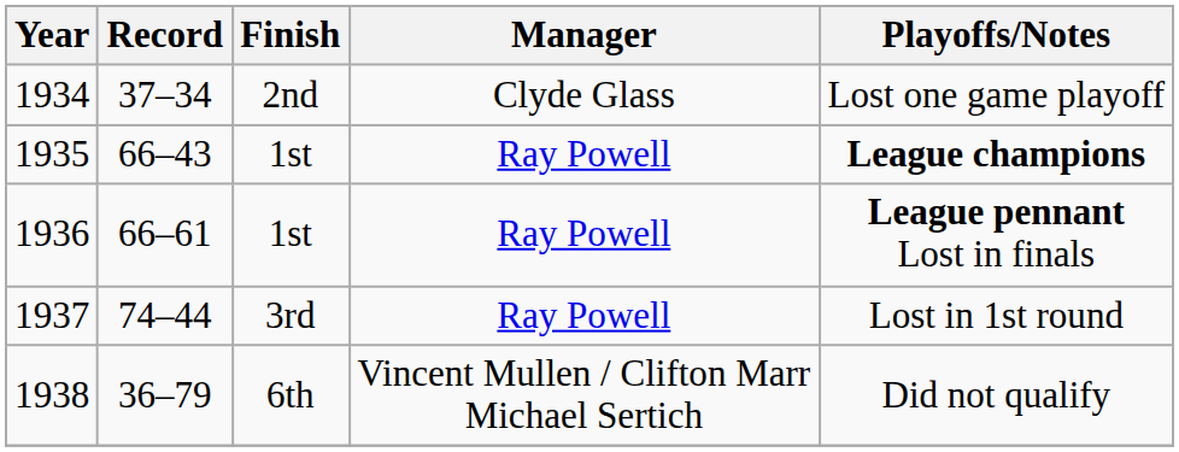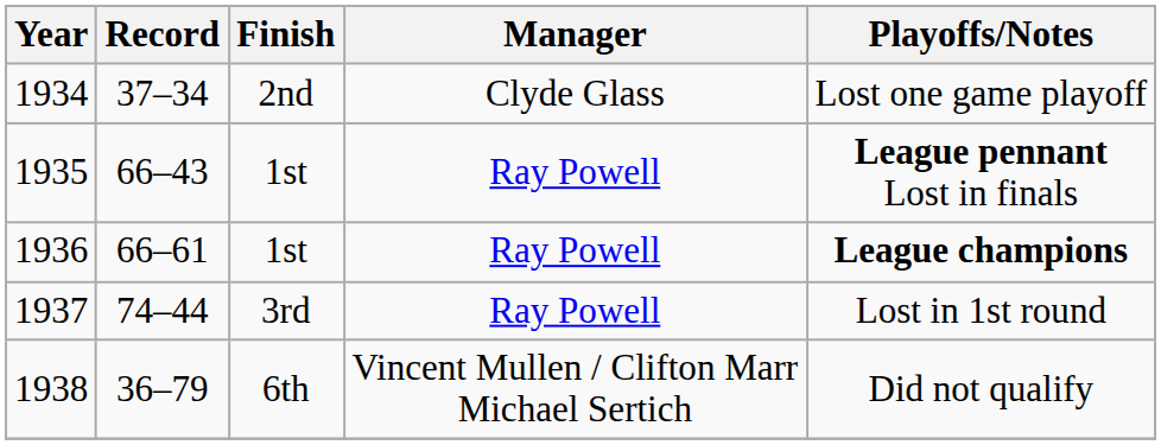1935 | Playoffs/Notes: League champions -> League pennant Lost in finals
1936 | Playoffs/Notes: League pennant Lost in finals -> League champions
